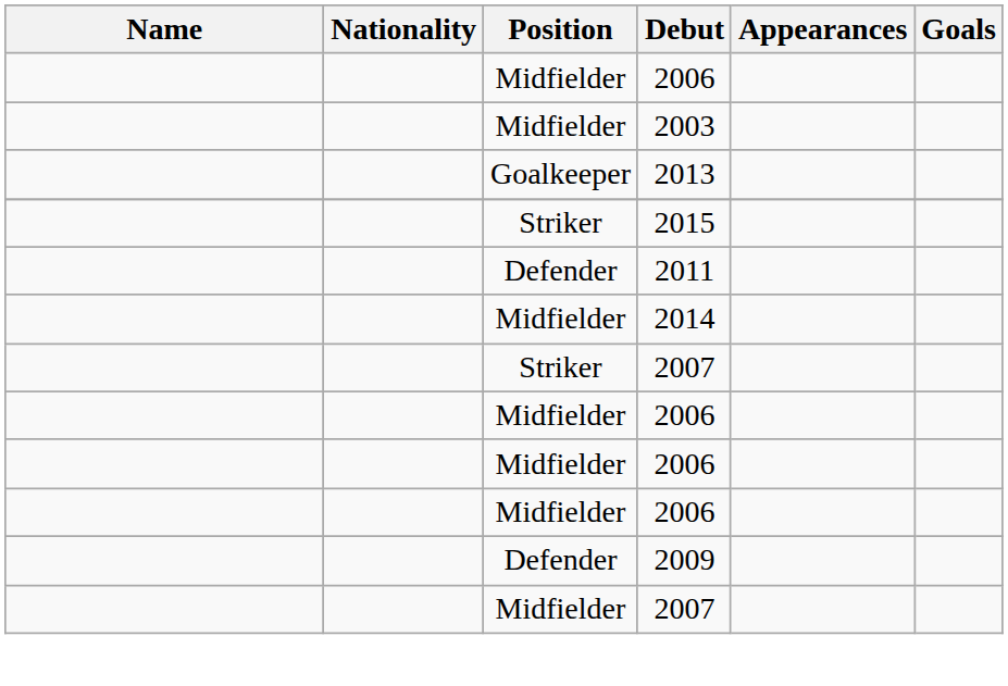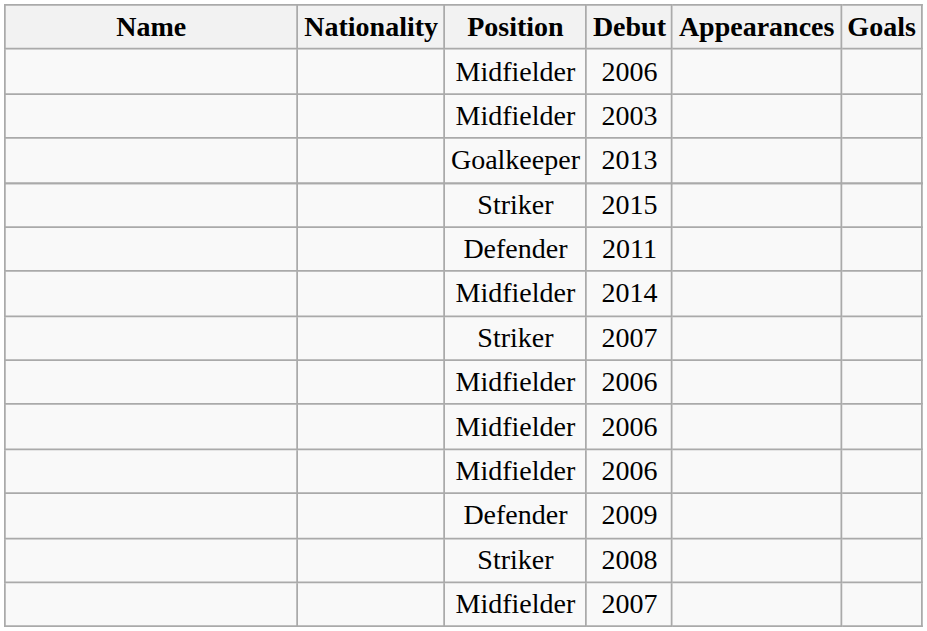+ row: Striker | 2008
